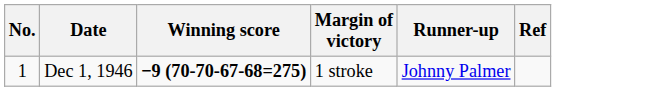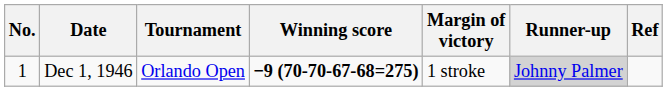+ column: Tournament | Orlando Open
Dec 1, 1946 | Runner-up: no background -> lightgrey background
